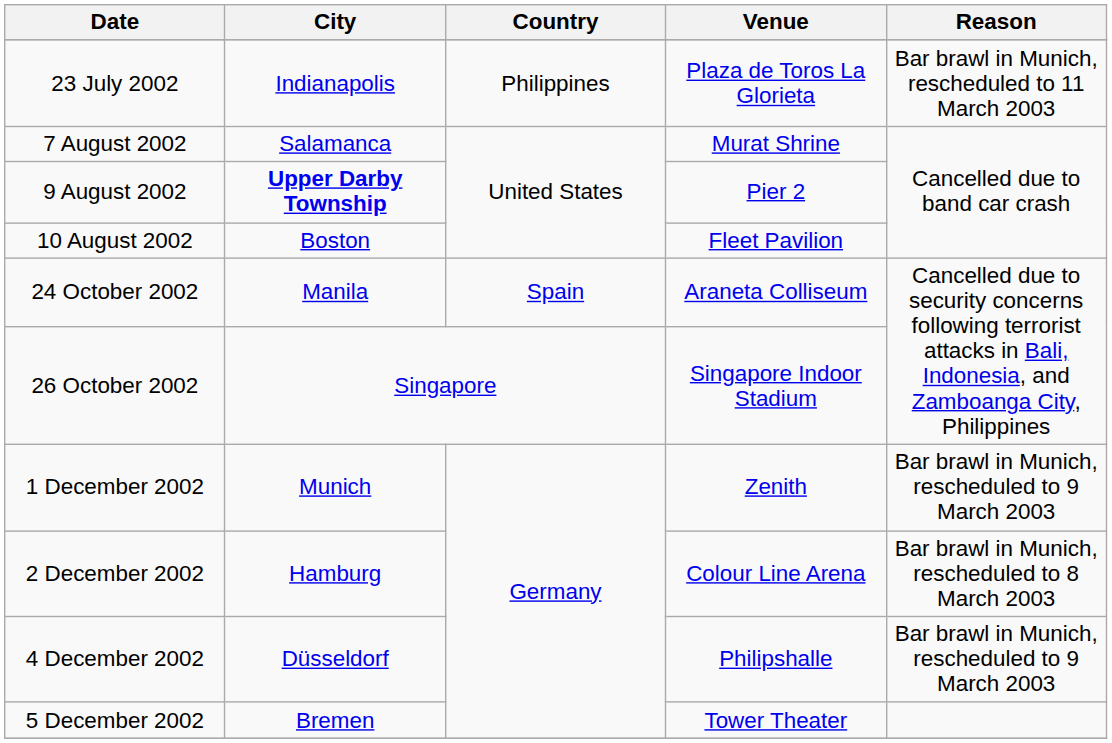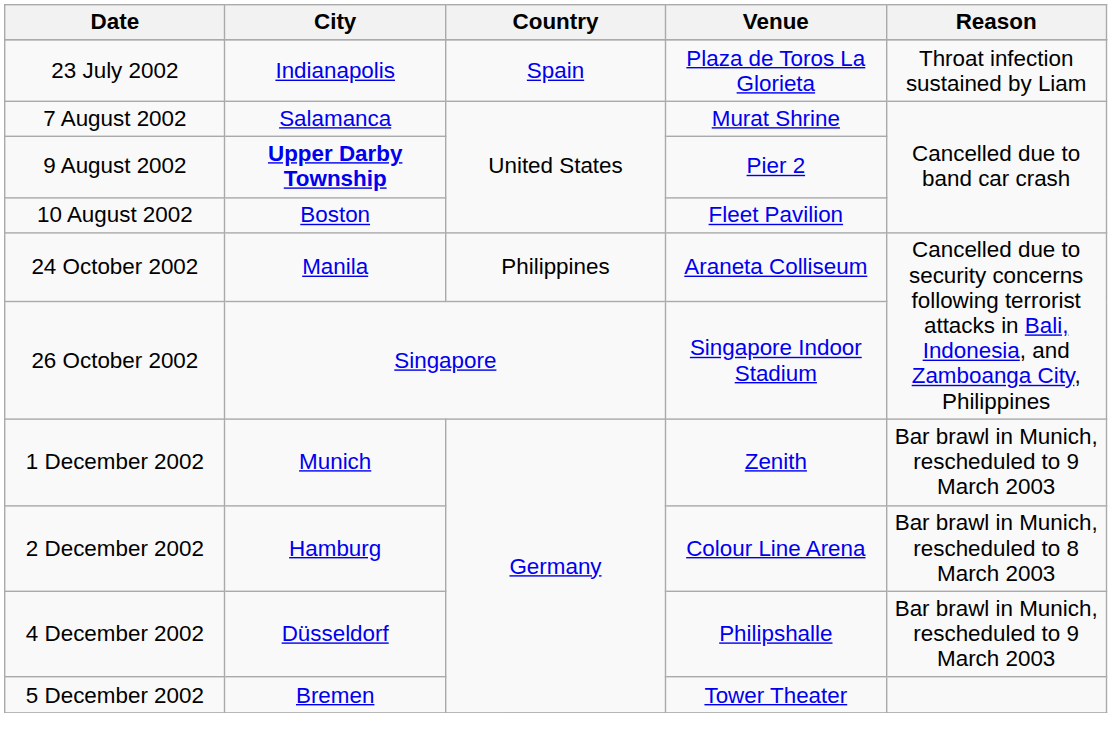23 July 2002 | Country: Philippines -> Spain
23 July 2002 | Reason: Bar brawl in Munich, rescheduled to 11 March 2003 -> Throat infection sustained by Liam
24 October 2002 | Country: Spain -> Philippines
